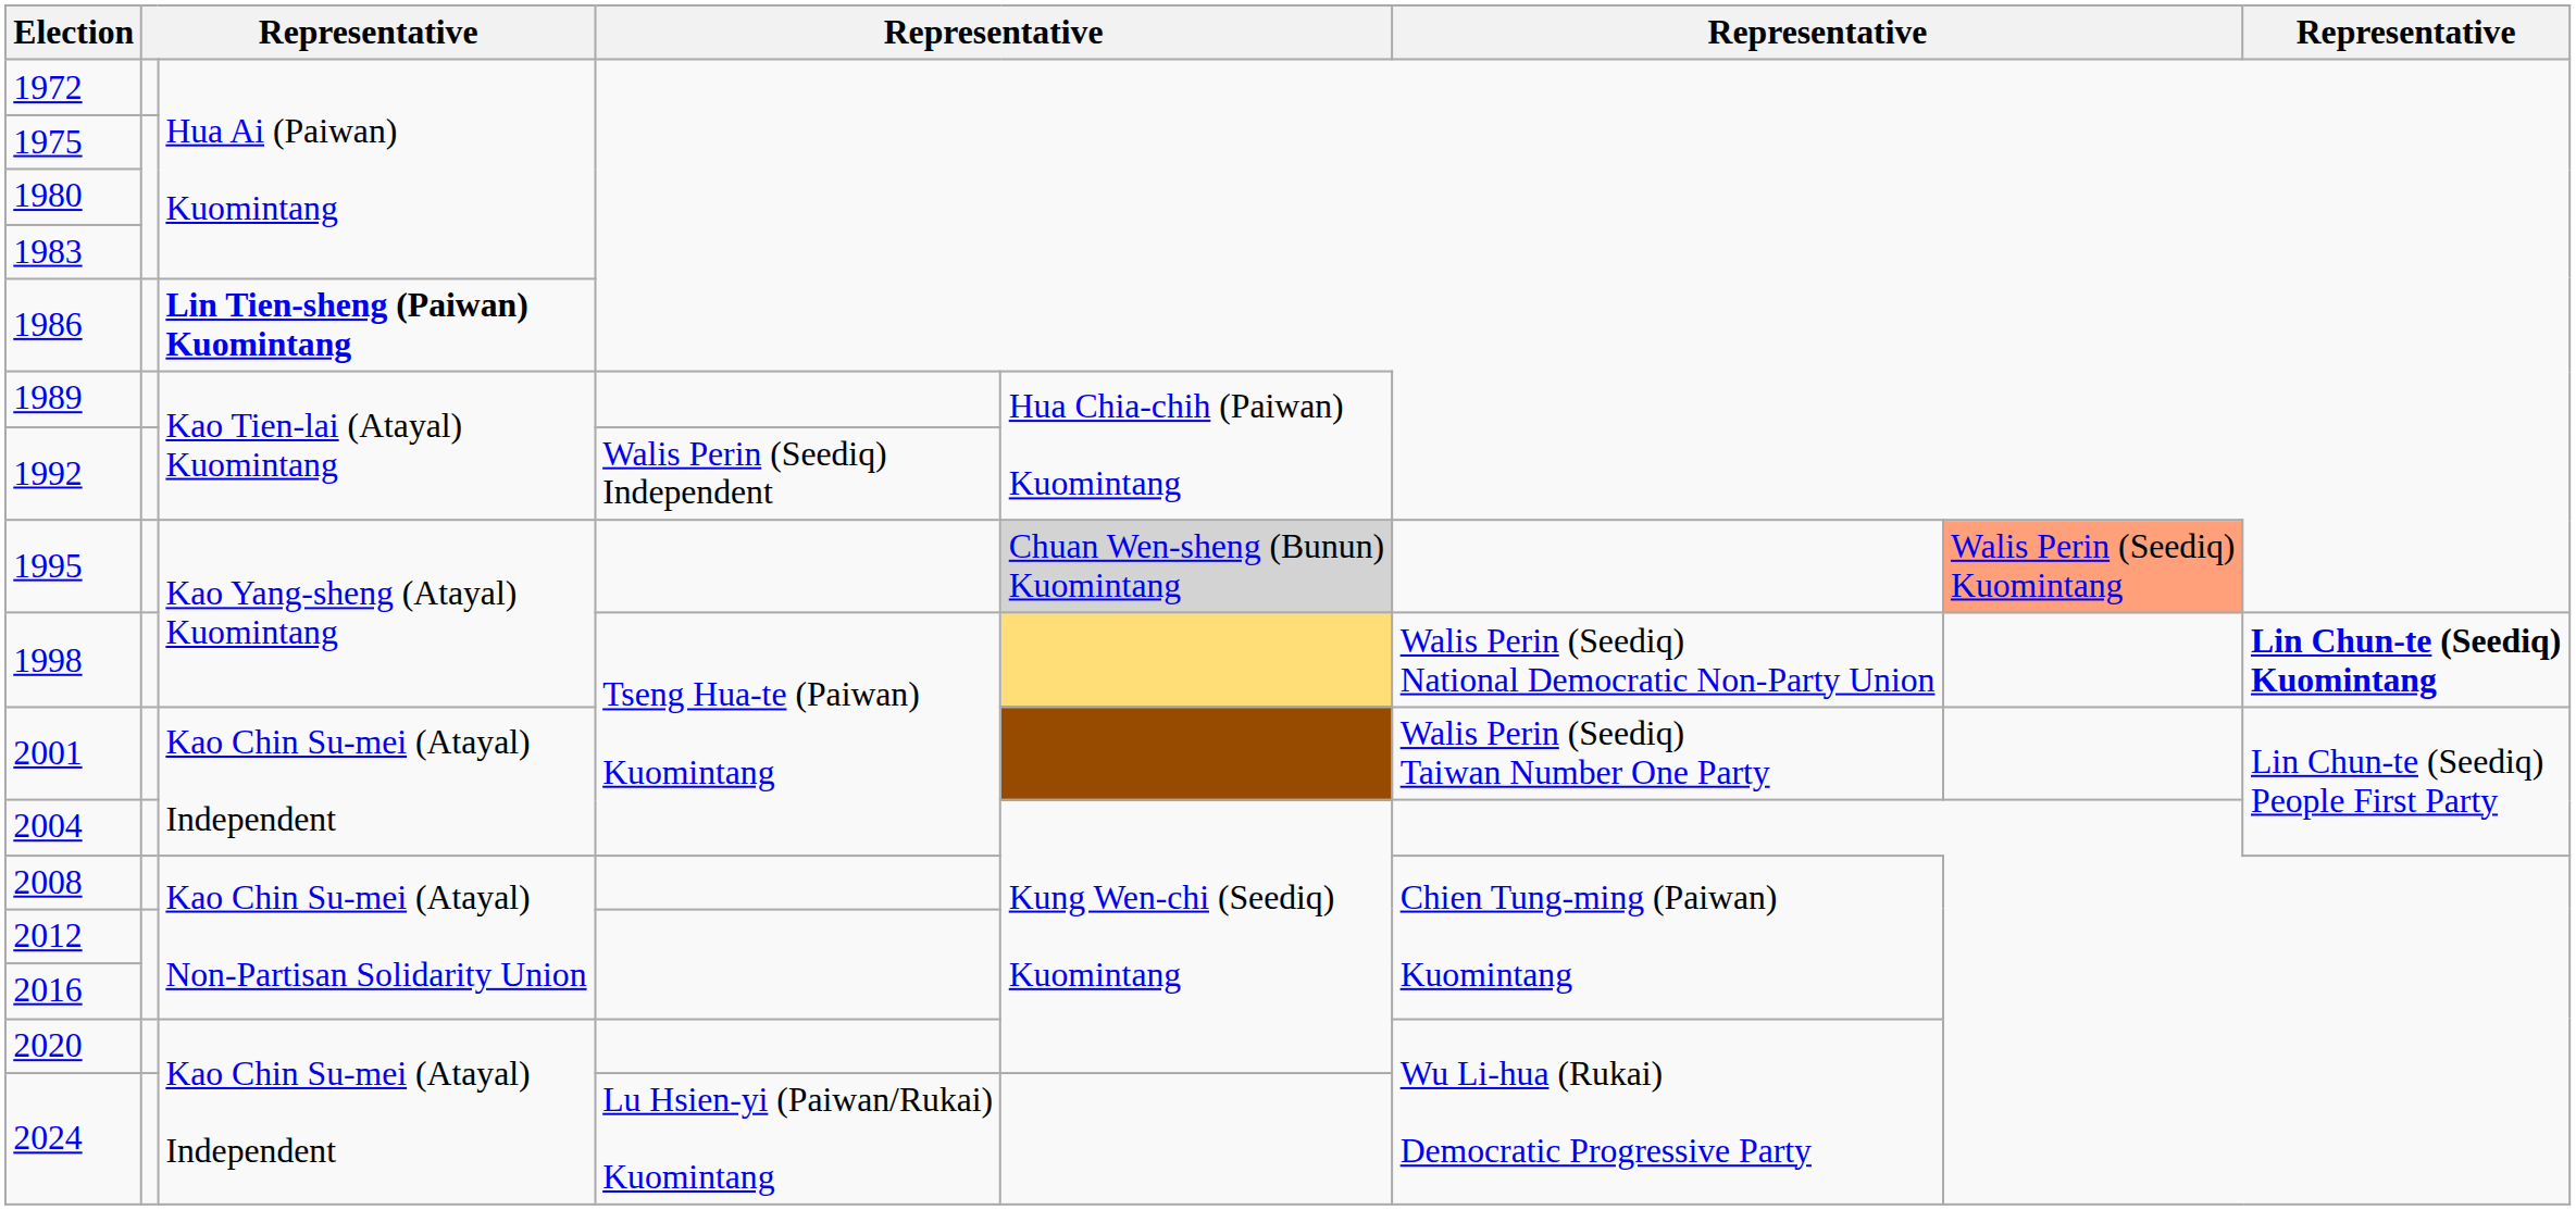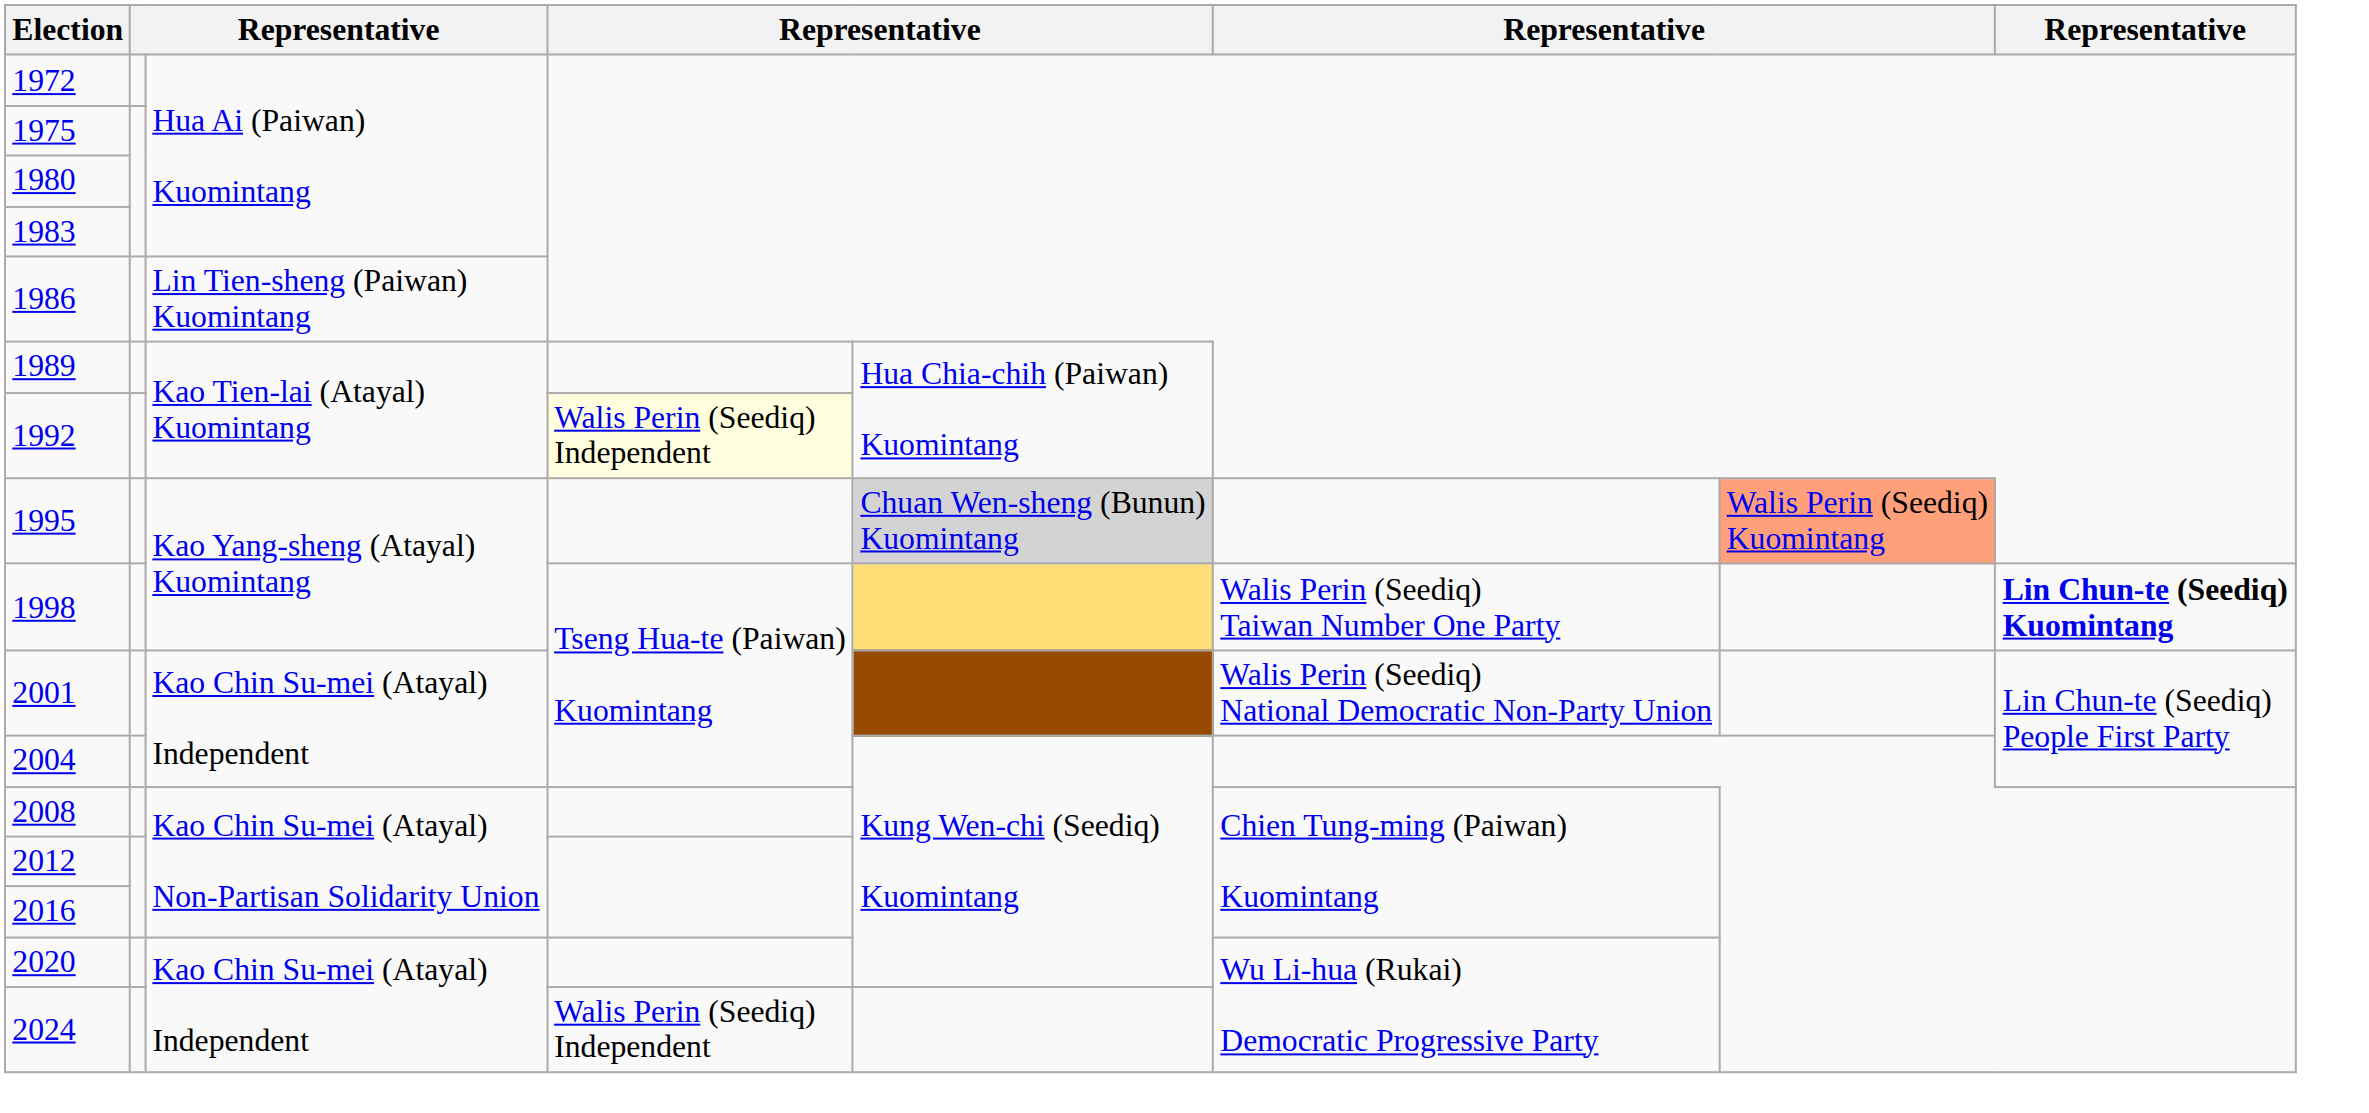1986 | column 3: bold -> normal
1992 | column 4: no background -> lightyellow background
1998 | column 6: Walis Perin (Seediq) National Democratic Non-Party Union -> Walis Perin (Seediq) Taiwan Number One Party
2001 | column 6: Walis Perin (Seediq) Taiwan Number One Party -> Walis Perin (Seediq) National Democratic Non-Party Union
2024 | column 4: Lu Hsien-yi (Paiwan/Rukai) Kuomintang -> Walis Perin (Seediq) Independent
